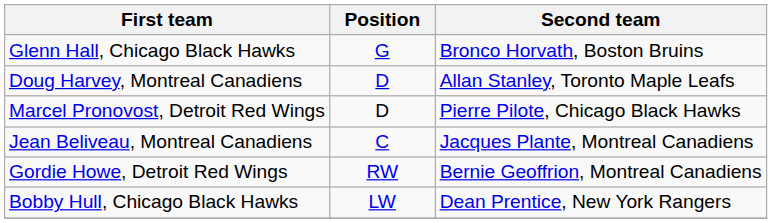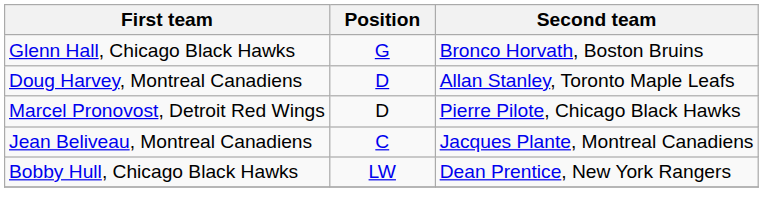- row: Gordie Howe, Detroit Red Wings | RW | Bernie Geoffrion, Montreal Canadiens
